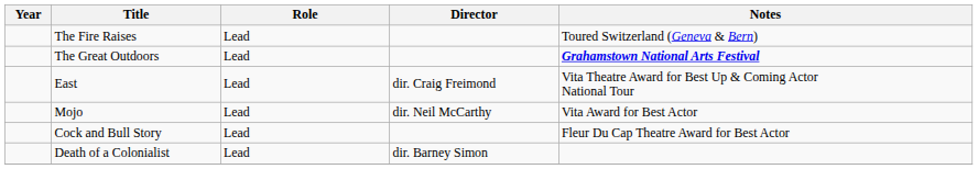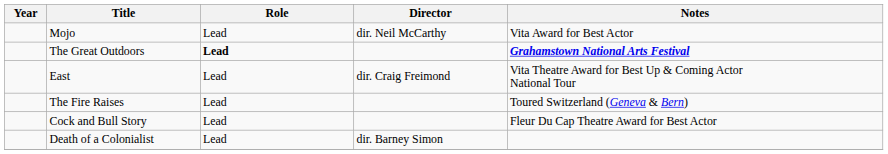rows swapped: The Fire Raises <-> Mojo
The Great Outdoors | Role: normal -> bold
